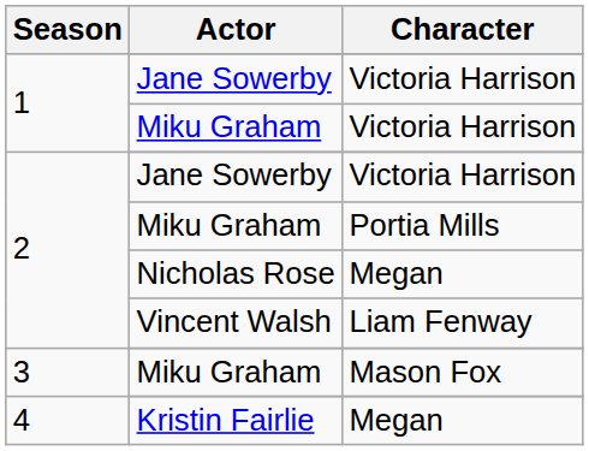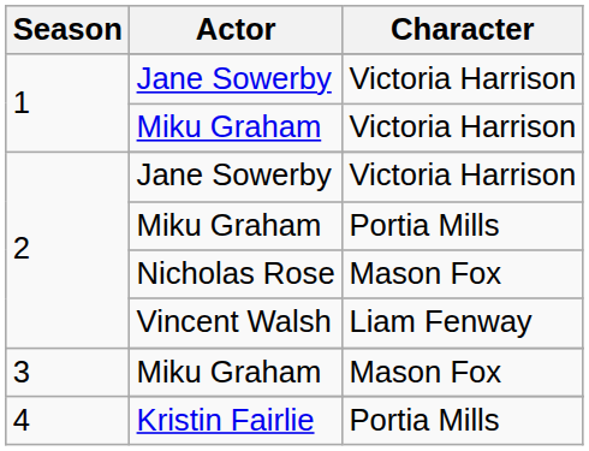Nicholas Rose | Character: Megan -> Mason Fox
Kristin Fairlie | Character: Megan -> Portia Mills
